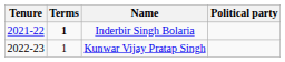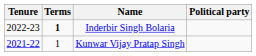Inderbir Singh Bolaria | Tenure: 2021-22 -> 2022-23
Kunwar Vijay Pratap Singh | Tenure: 2022-23 -> 2021-22
